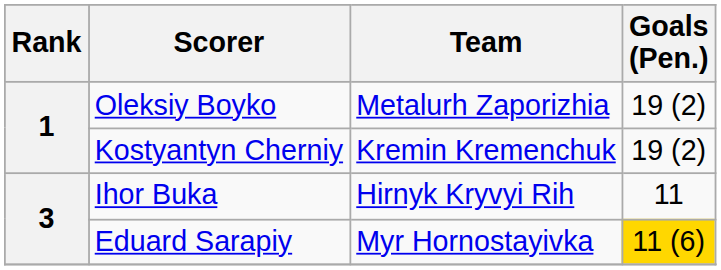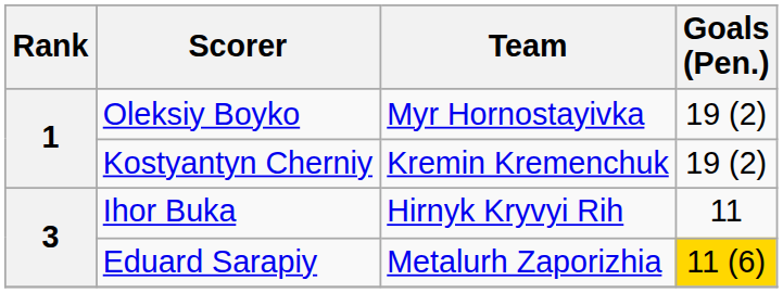Oleksiy Boyko | Team: Metalurh Zaporizhia -> Myr Hornostayivka
Eduard Sarapiy | Team: Myr Hornostayivka -> Metalurh Zaporizhia
